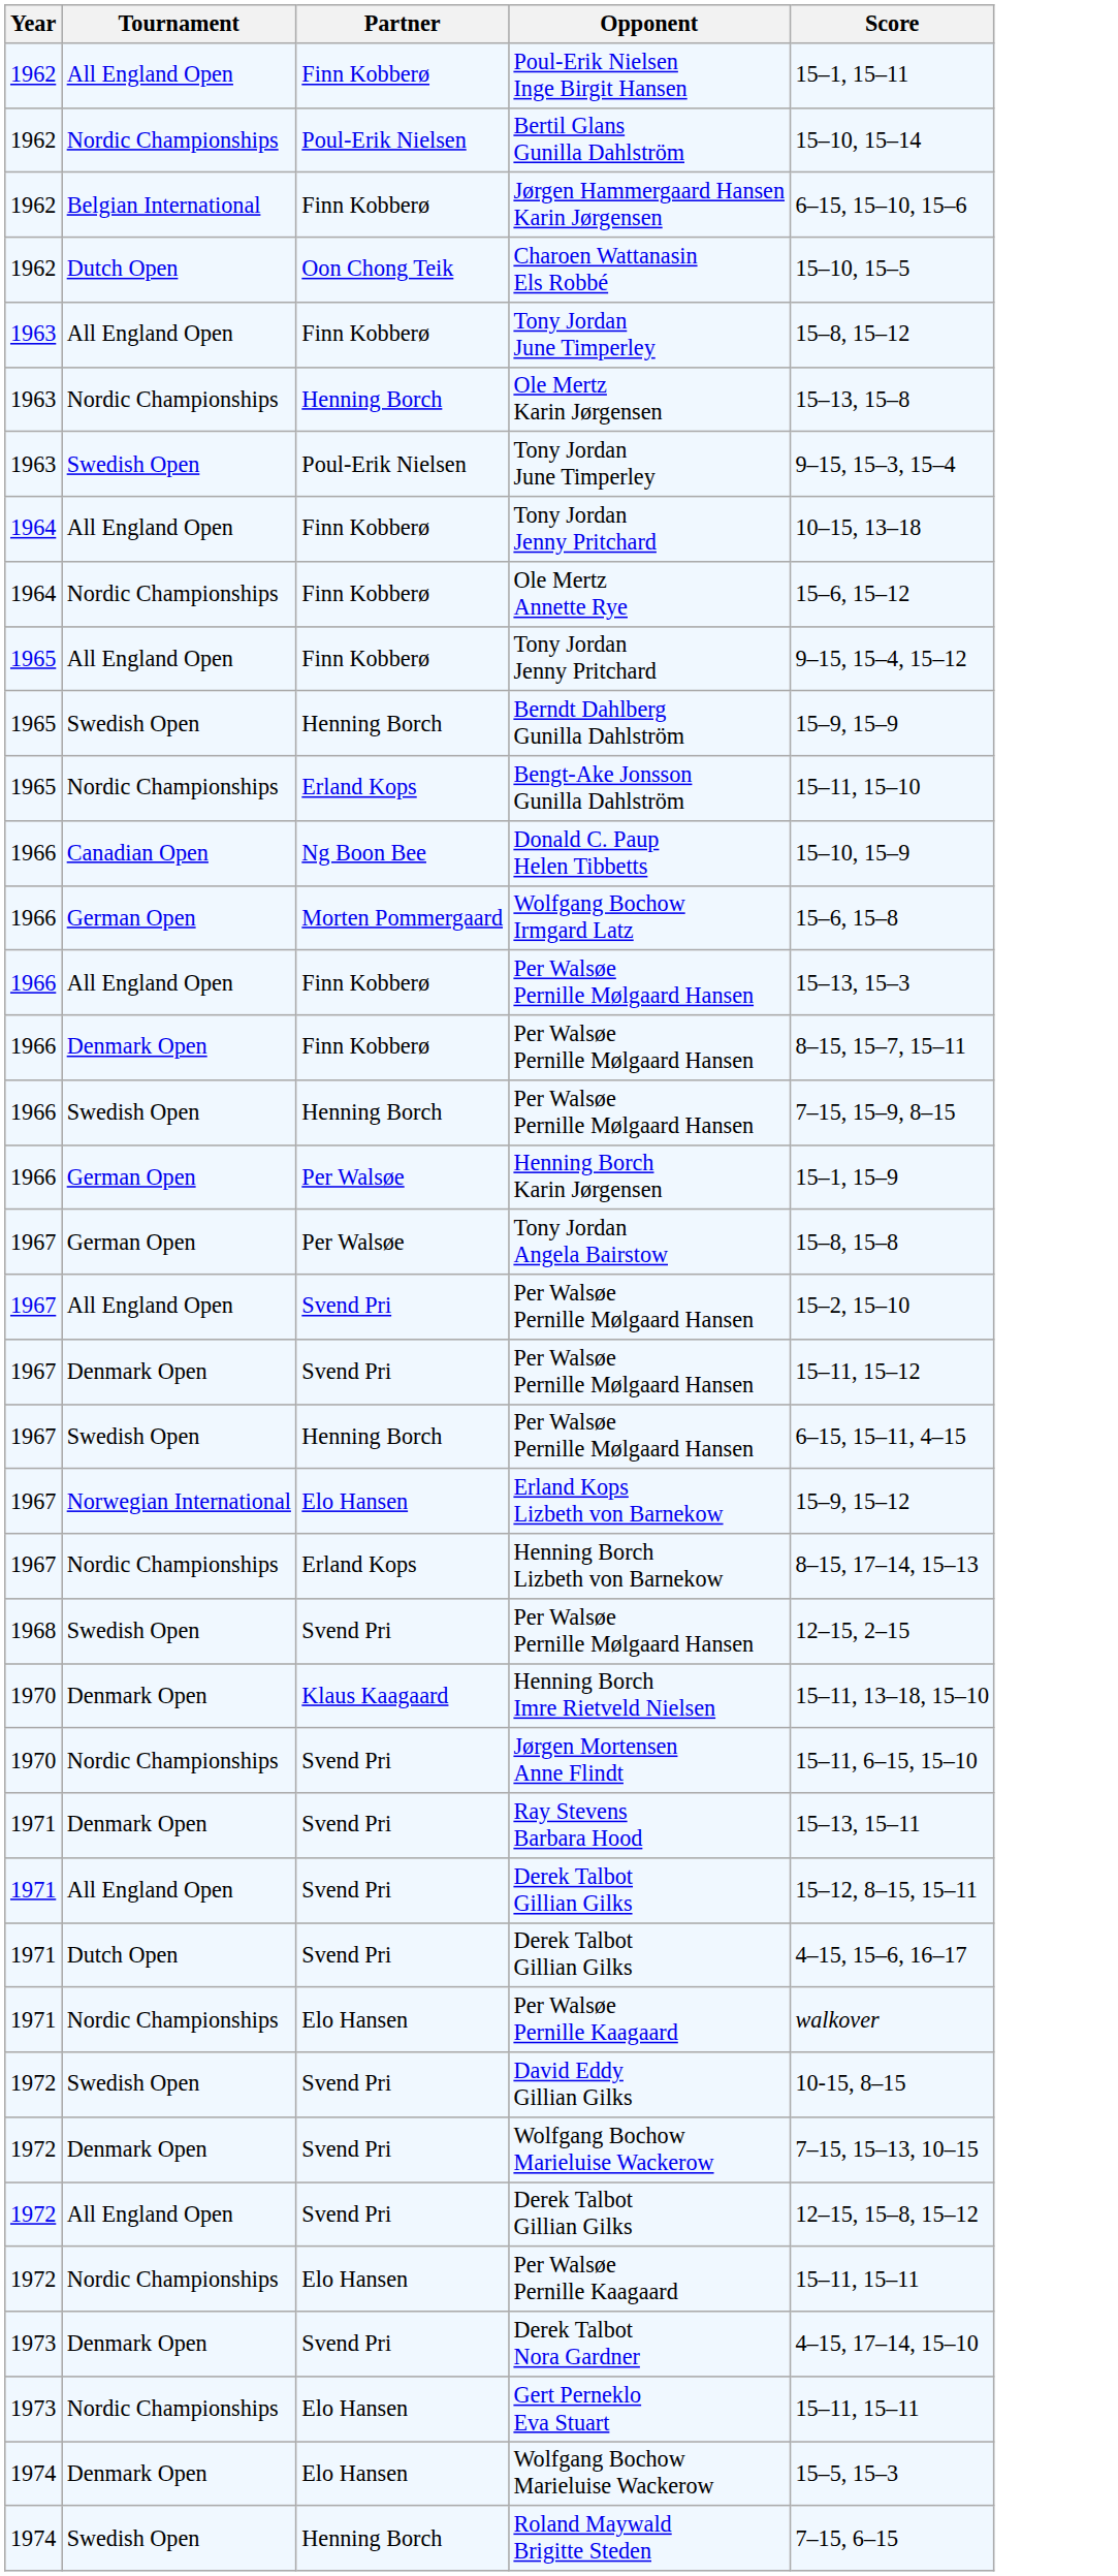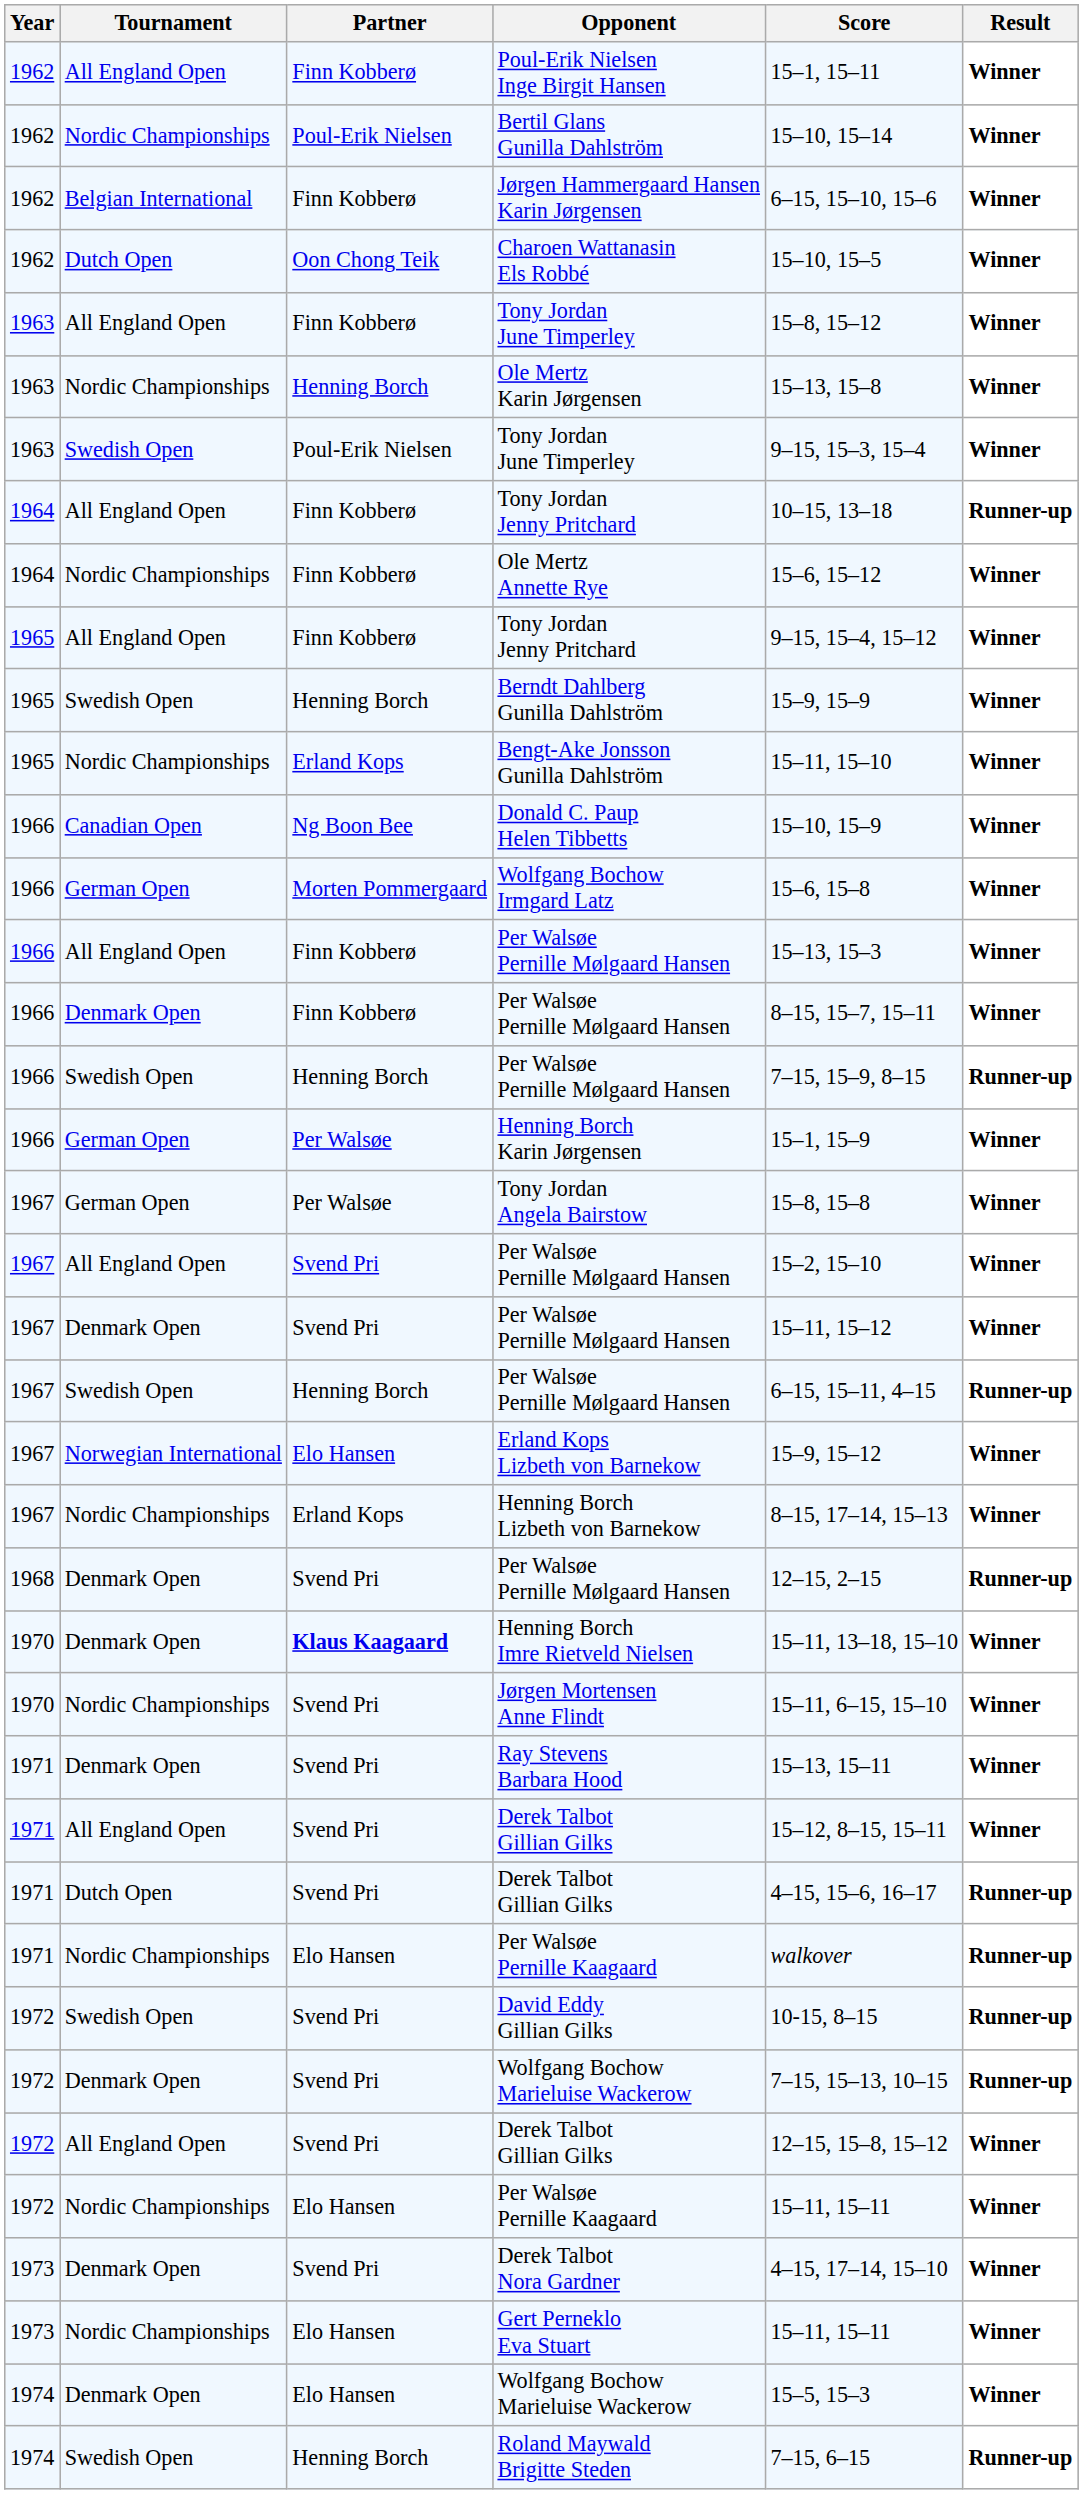+ column: Result | Winner | Winner | Winner | Winner | Winner | Winner | Winner | Runner-up | Winner | Winner | Winner | Winner | Winner | Winner | Winner | Winner | Runner-up | Winner | Winner | Winner | Winner | Runner-up | Winner | Winner | Runner-up | Winner | Winner | Winner | Winner | Runner-up | Runner-up | Runner-up | Runner-up | Winner | Winner | Winner | Winner | Winner | Runner-up
1968 / Per Walsøe Pernille Mølgaard Hansen | Tournament: Swedish Open -> Denmark Open
Henning Borch Imre Rietveld Nielsen | Partner: normal -> bold
